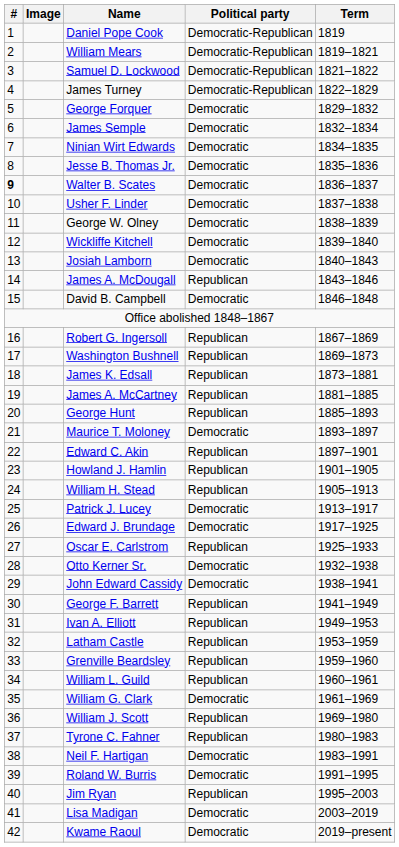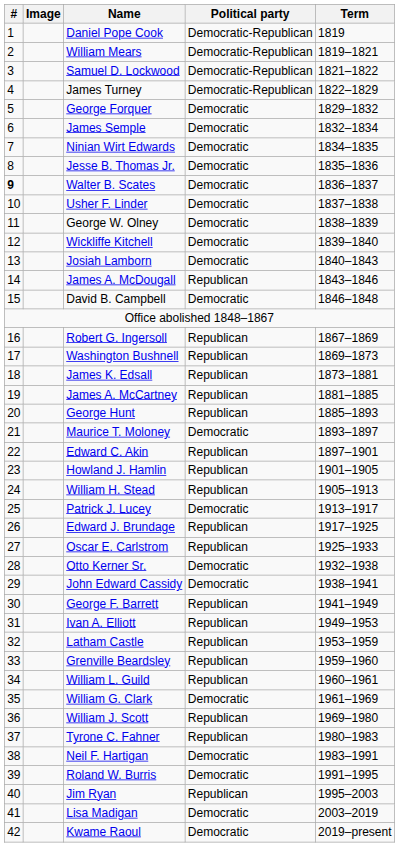Edward J. Brundage | Political party: Democratic -> Republican
